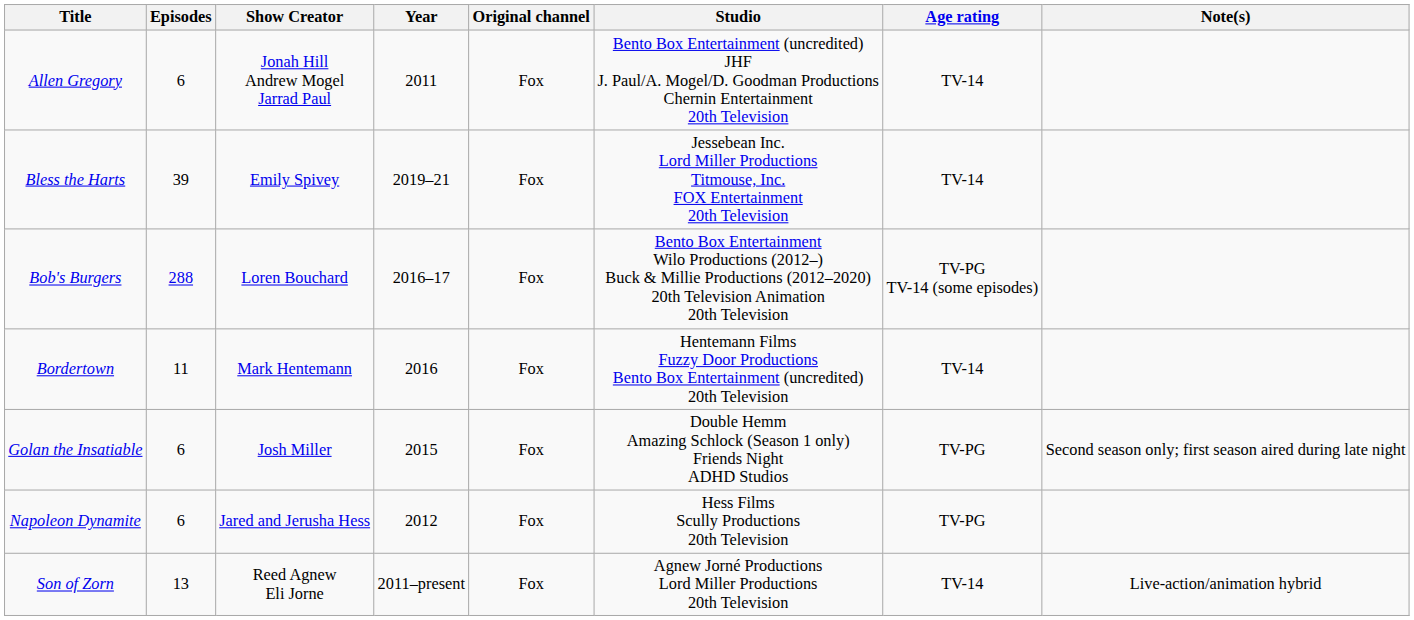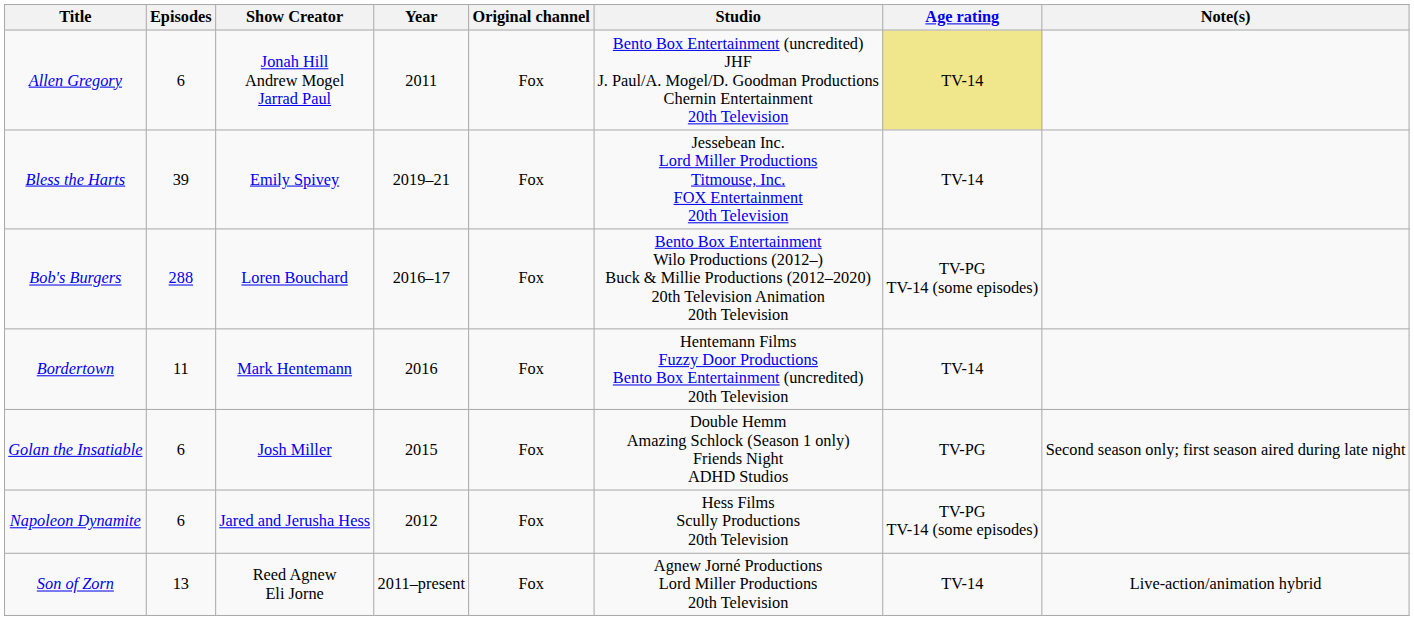Allen Gregory | Age rating: no background -> khaki background
Napoleon Dynamite | Age rating: TV-PG -> TV-PG TV-14 (some episodes)
